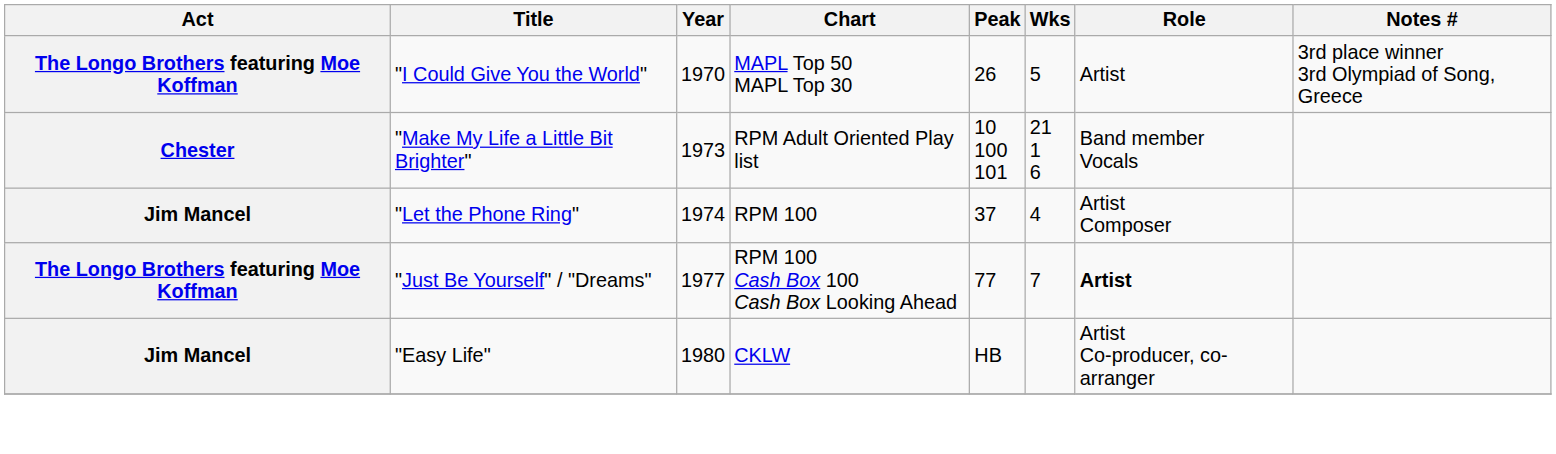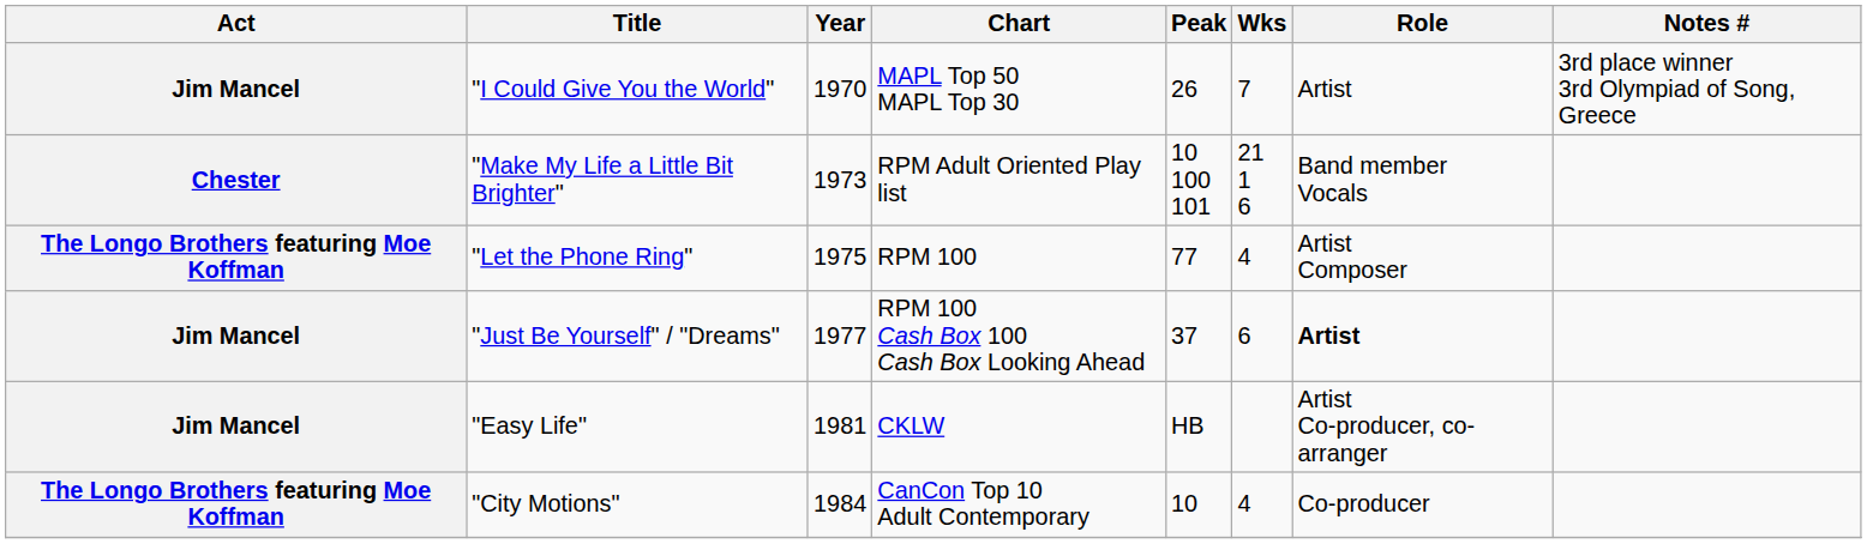"I Could Give You the World" | Act: The Longo Brothers featuring Moe Koffman -> Jim Mancel
"I Could Give You the World" | Wks: 5 -> 7
"Let the Phone Ring" | Act: Jim Mancel -> The Longo Brothers featuring Moe Koffman
"Let the Phone Ring" | Year: 1974 -> 1975
"Let the Phone Ring" | Peak: 37 -> 77
"Just Be Yourself" / "Dreams" | Act: The Longo Brothers featuring Moe Koffman -> Jim Mancel
"Just Be Yourself" / "Dreams" | Peak: 77 -> 37
"Just Be Yourself" / "Dreams" | Wks: 7 -> 6
"Easy Life" | Year: 1980 -> 1981
+ row: The Longo Brothers featuring Moe Koffman | "City Motions" | 1984 | CanCon Top 10 Adult Contemporary | 10 | 4 | Co-producer
